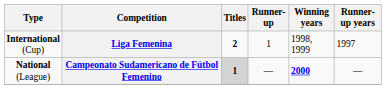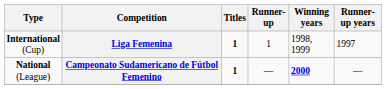Liga Femenina | Titles: 2 -> 1
Campeonato Sudamericano de Fútbol Femenino | Titles: lightgrey background -> no background
